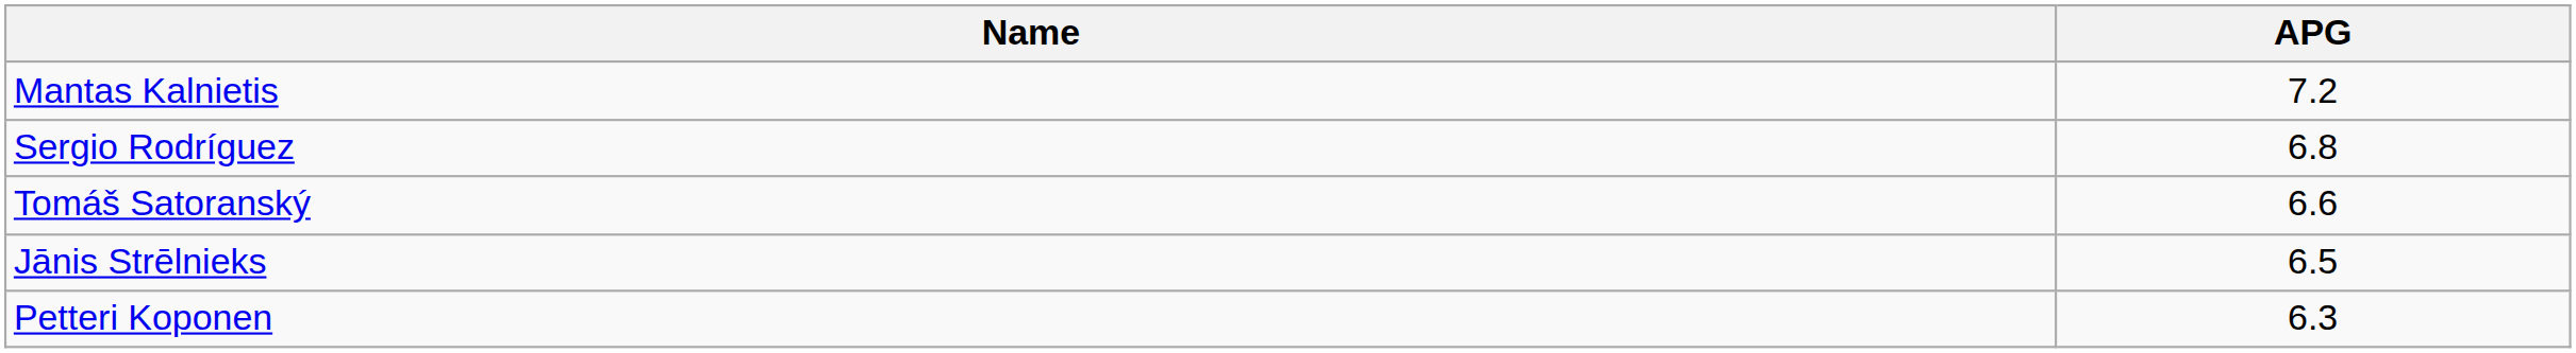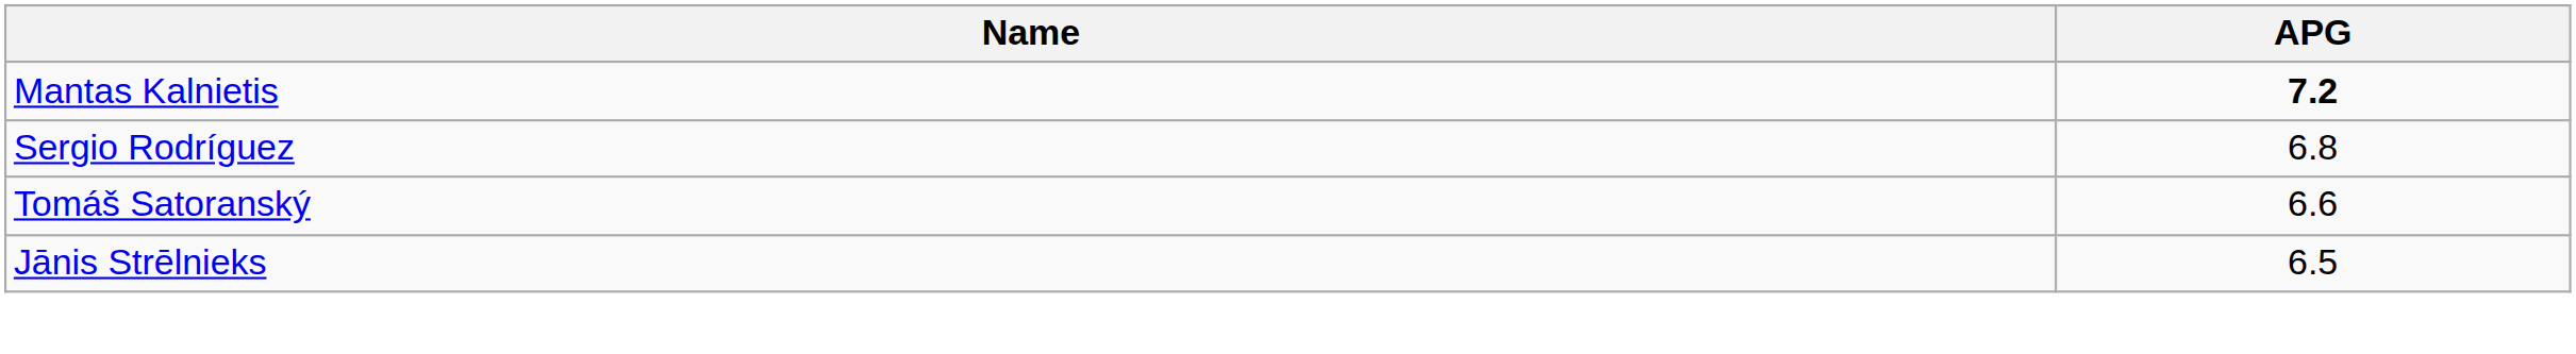Mantas Kalnietis | APG: normal -> bold
- row: Petteri Koponen | 6.3
